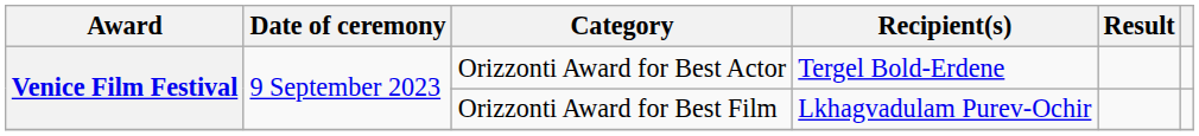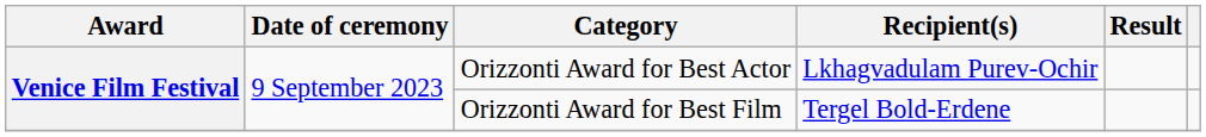Orizzonti Award for Best Actor | Recipient(s): Tergel Bold-Erdene -> Lkhagvadulam Purev-Ochir
Orizzonti Award for Best Film | Recipient(s): Lkhagvadulam Purev-Ochir -> Tergel Bold-Erdene
